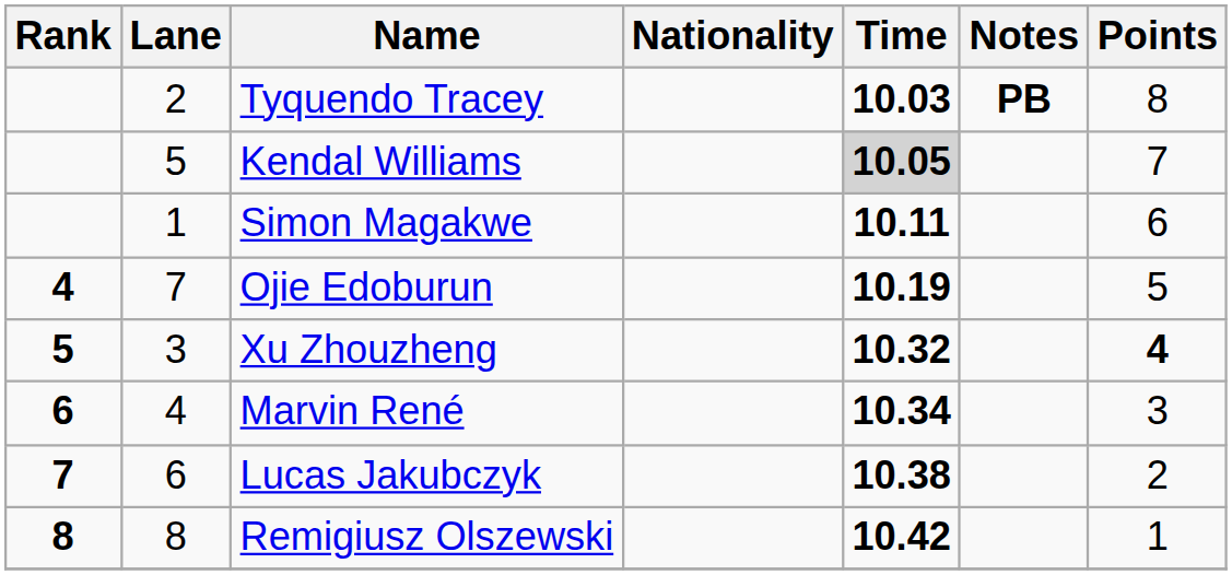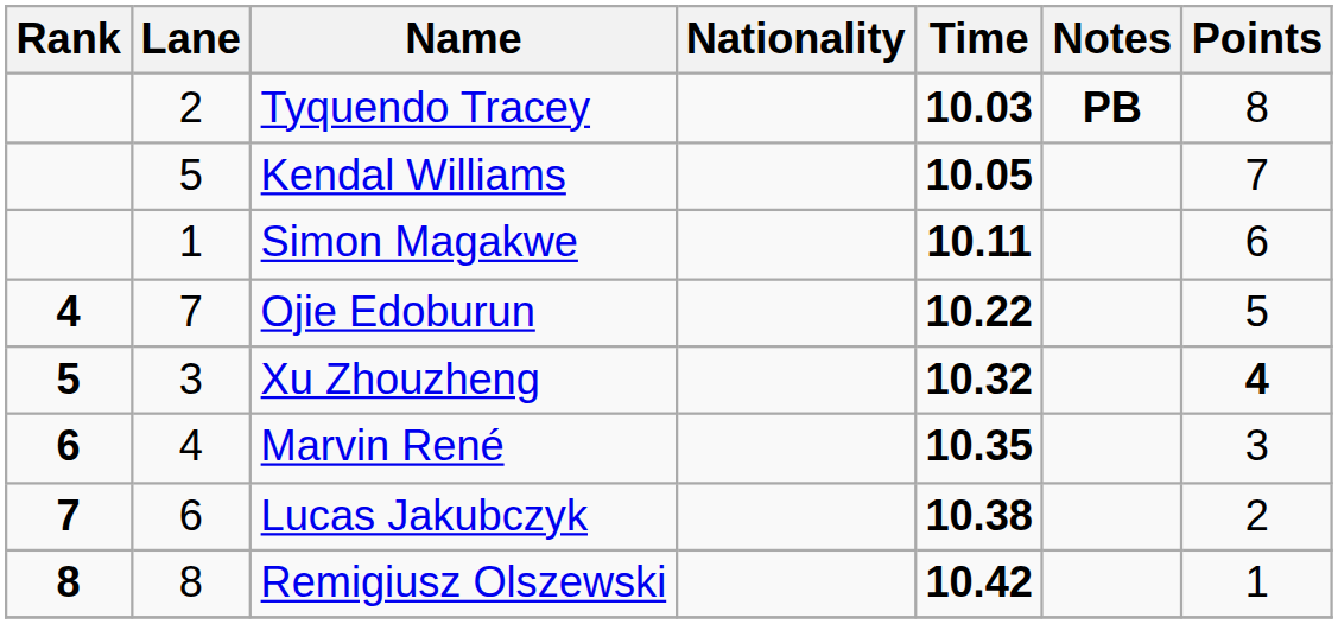Kendal Williams | Time: lightgrey background -> no background
Ojie Edoburun | Time: 10.19 -> 10.22
Marvin René | Time: 10.34 -> 10.35
